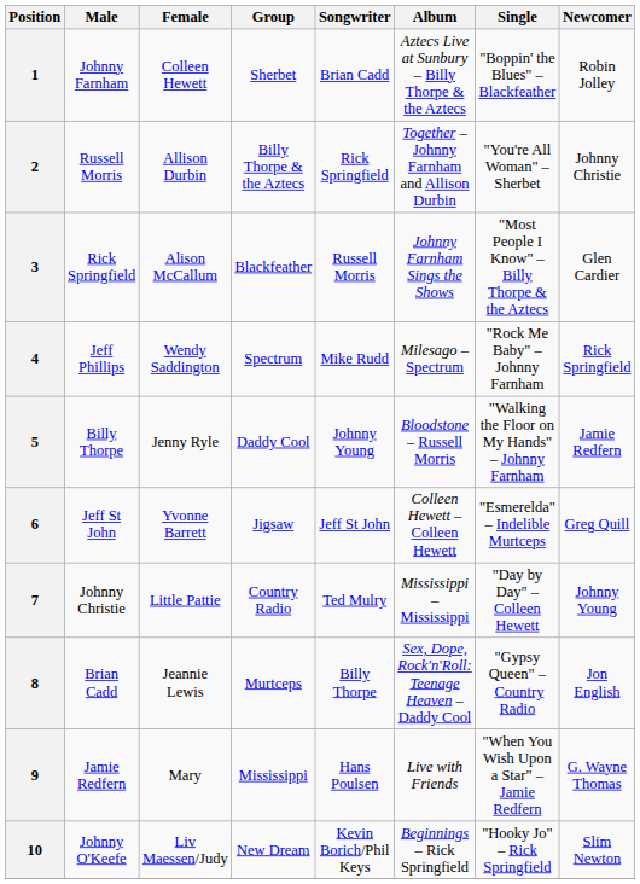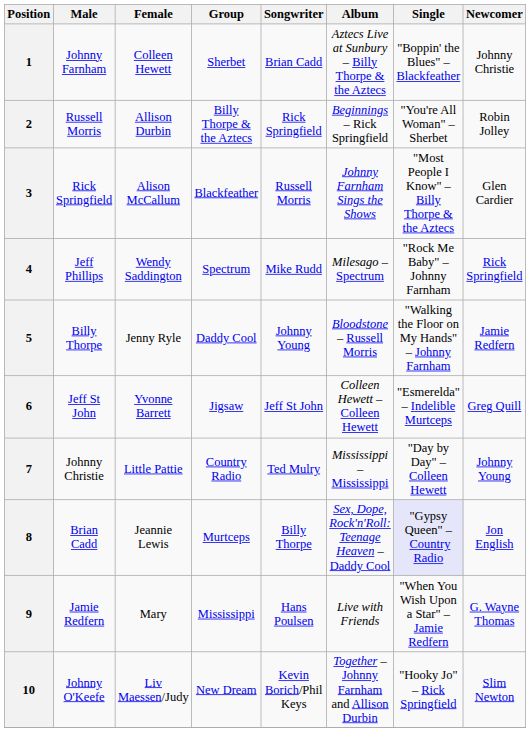1 | Newcomer: Robin Jolley -> Johnny Christie
2 | Album: Together – Johnny Farnham and Allison Durbin -> Beginnings – Rick Springfield
2 | Newcomer: Johnny Christie -> Robin Jolley
8 | Single: no background -> lavender background
10 | Album: Beginnings – Rick Springfield -> Together – Johnny Farnham and Allison Durbin
